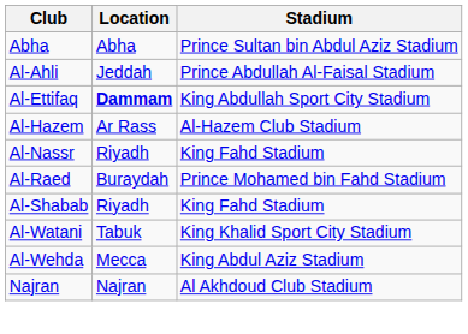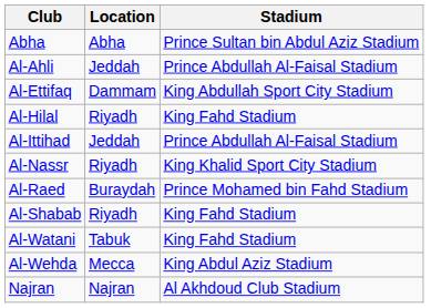Al-Ettifaq | Location: bold -> normal
- row: Al-Hazem | Ar Rass | Al-Hazem Club Stadium
+ row: Al-Hilal | Riyadh | King Fahd Stadium
+ row: Al-Ittihad | Jeddah | Prince Abdullah Al-Faisal Stadium
Al-Nassr | Stadium: King Fahd Stadium -> King Khalid Sport City Stadium
Al-Watani | Stadium: King Khalid Sport City Stadium -> King Fahd Stadium
